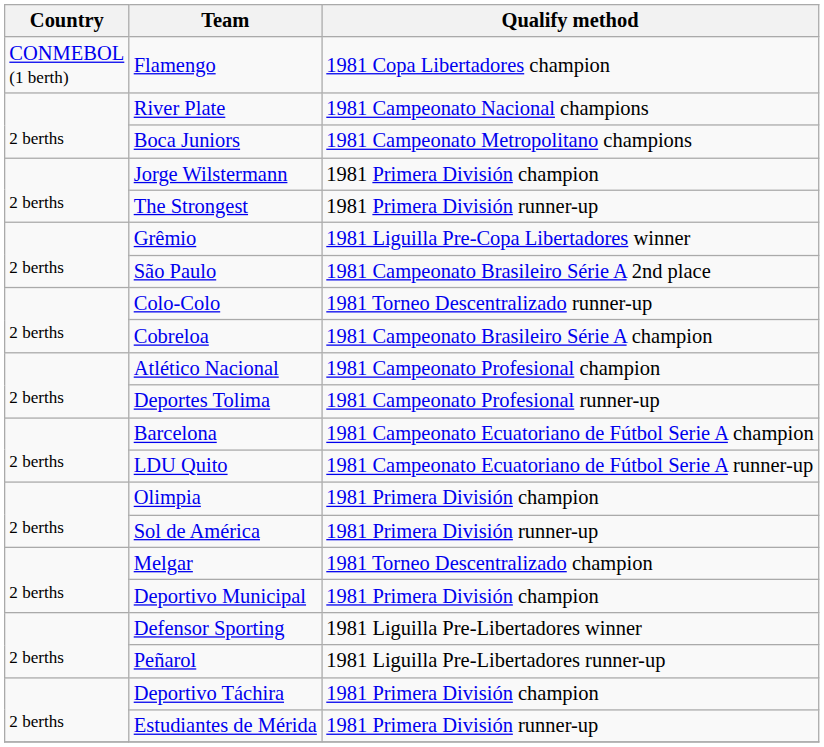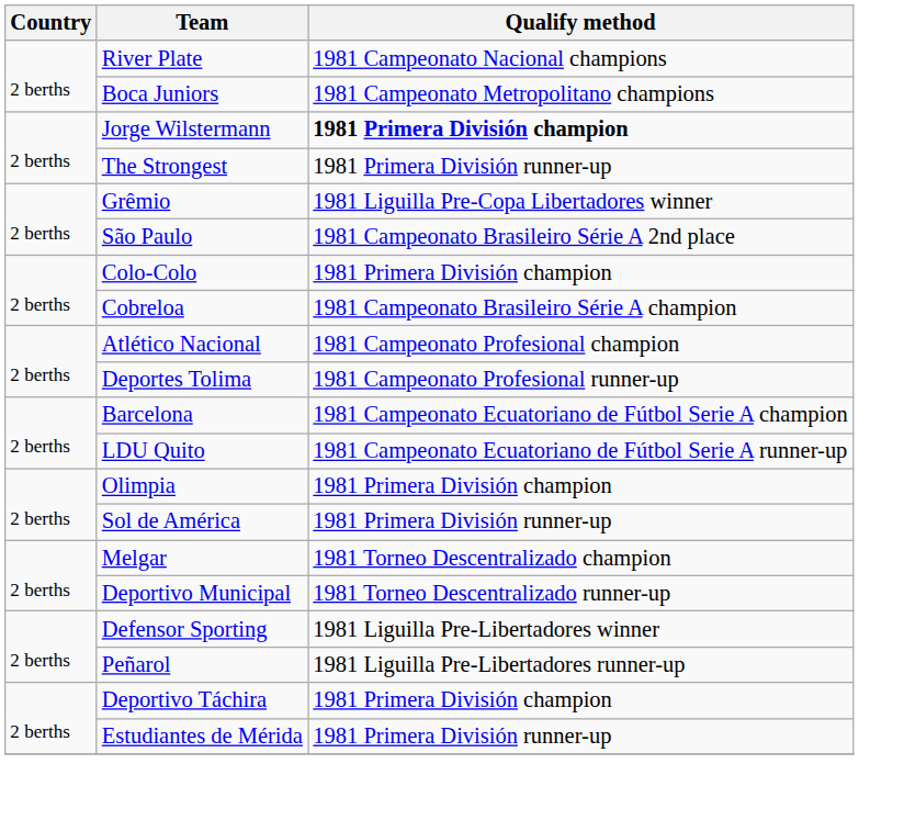- row: CONMEBOL (1 berth) | Flamengo | 1981 Copa Libertadores champion
Jorge Wilstermann | Qualify method: normal -> bold
Colo-Colo | Qualify method: 1981 Torneo Descentralizado runner-up -> 1981 Primera División champion
Deportivo Municipal | Qualify method: 1981 Primera División champion -> 1981 Torneo Descentralizado runner-up
